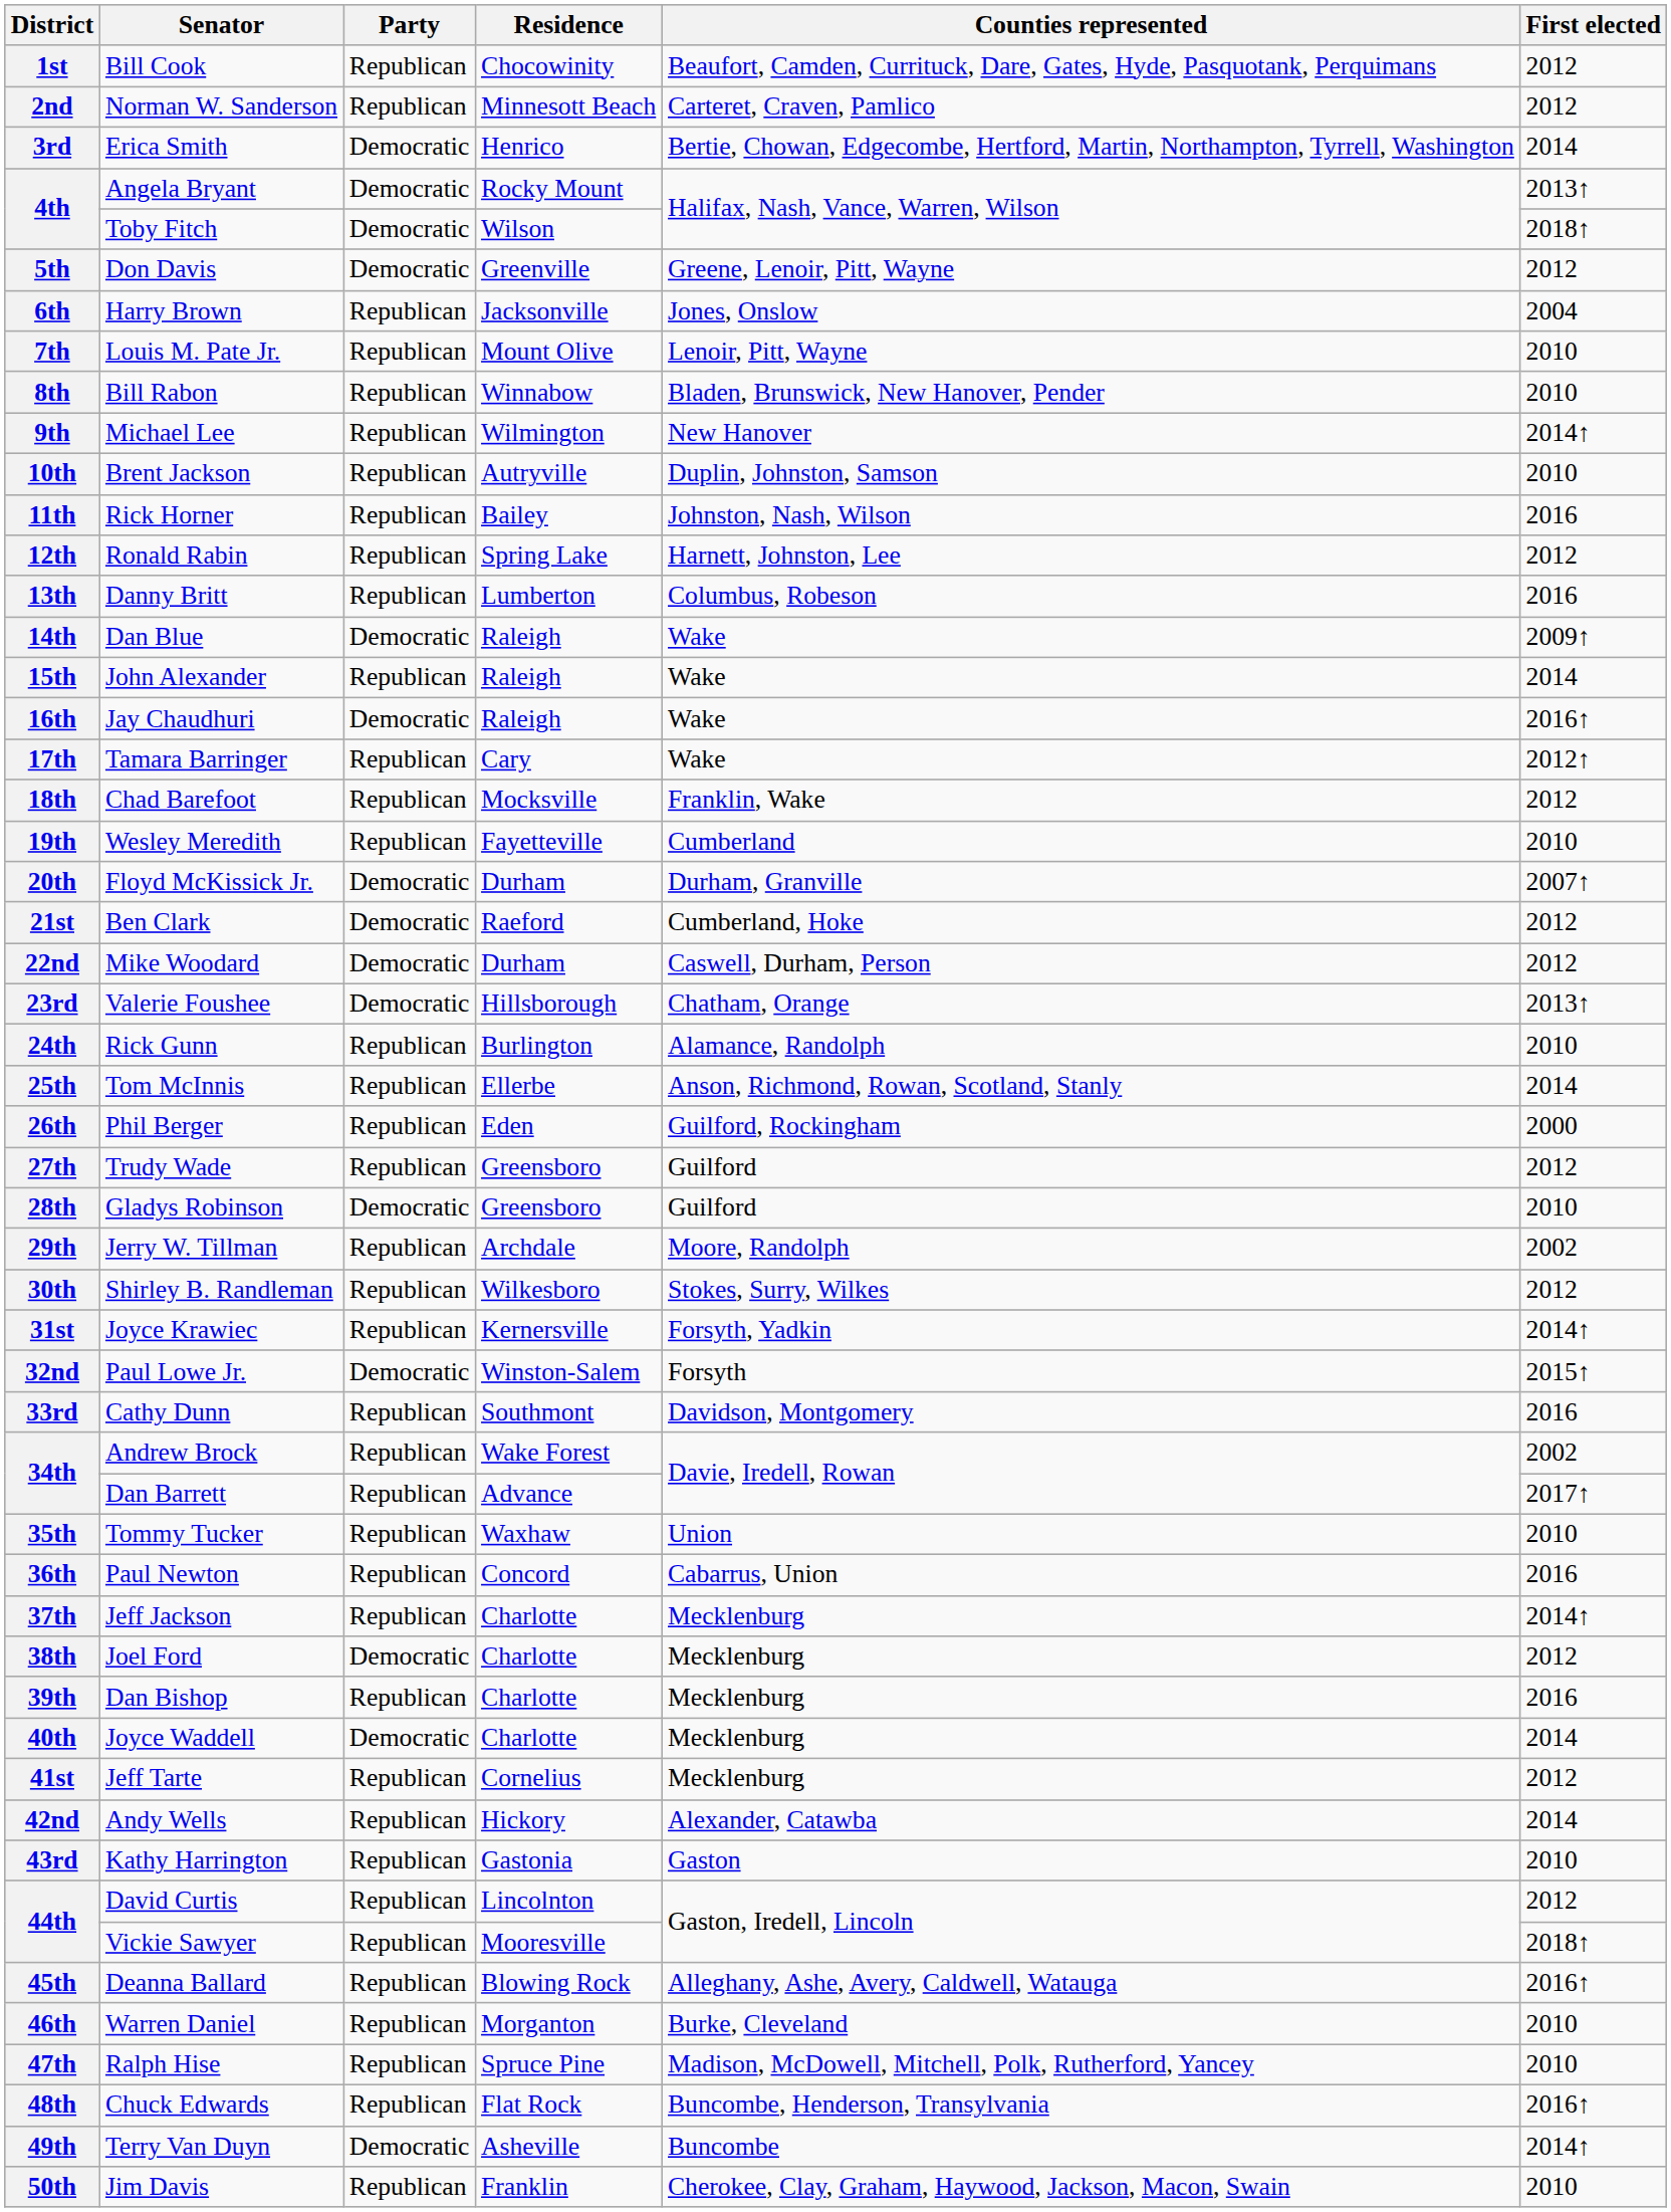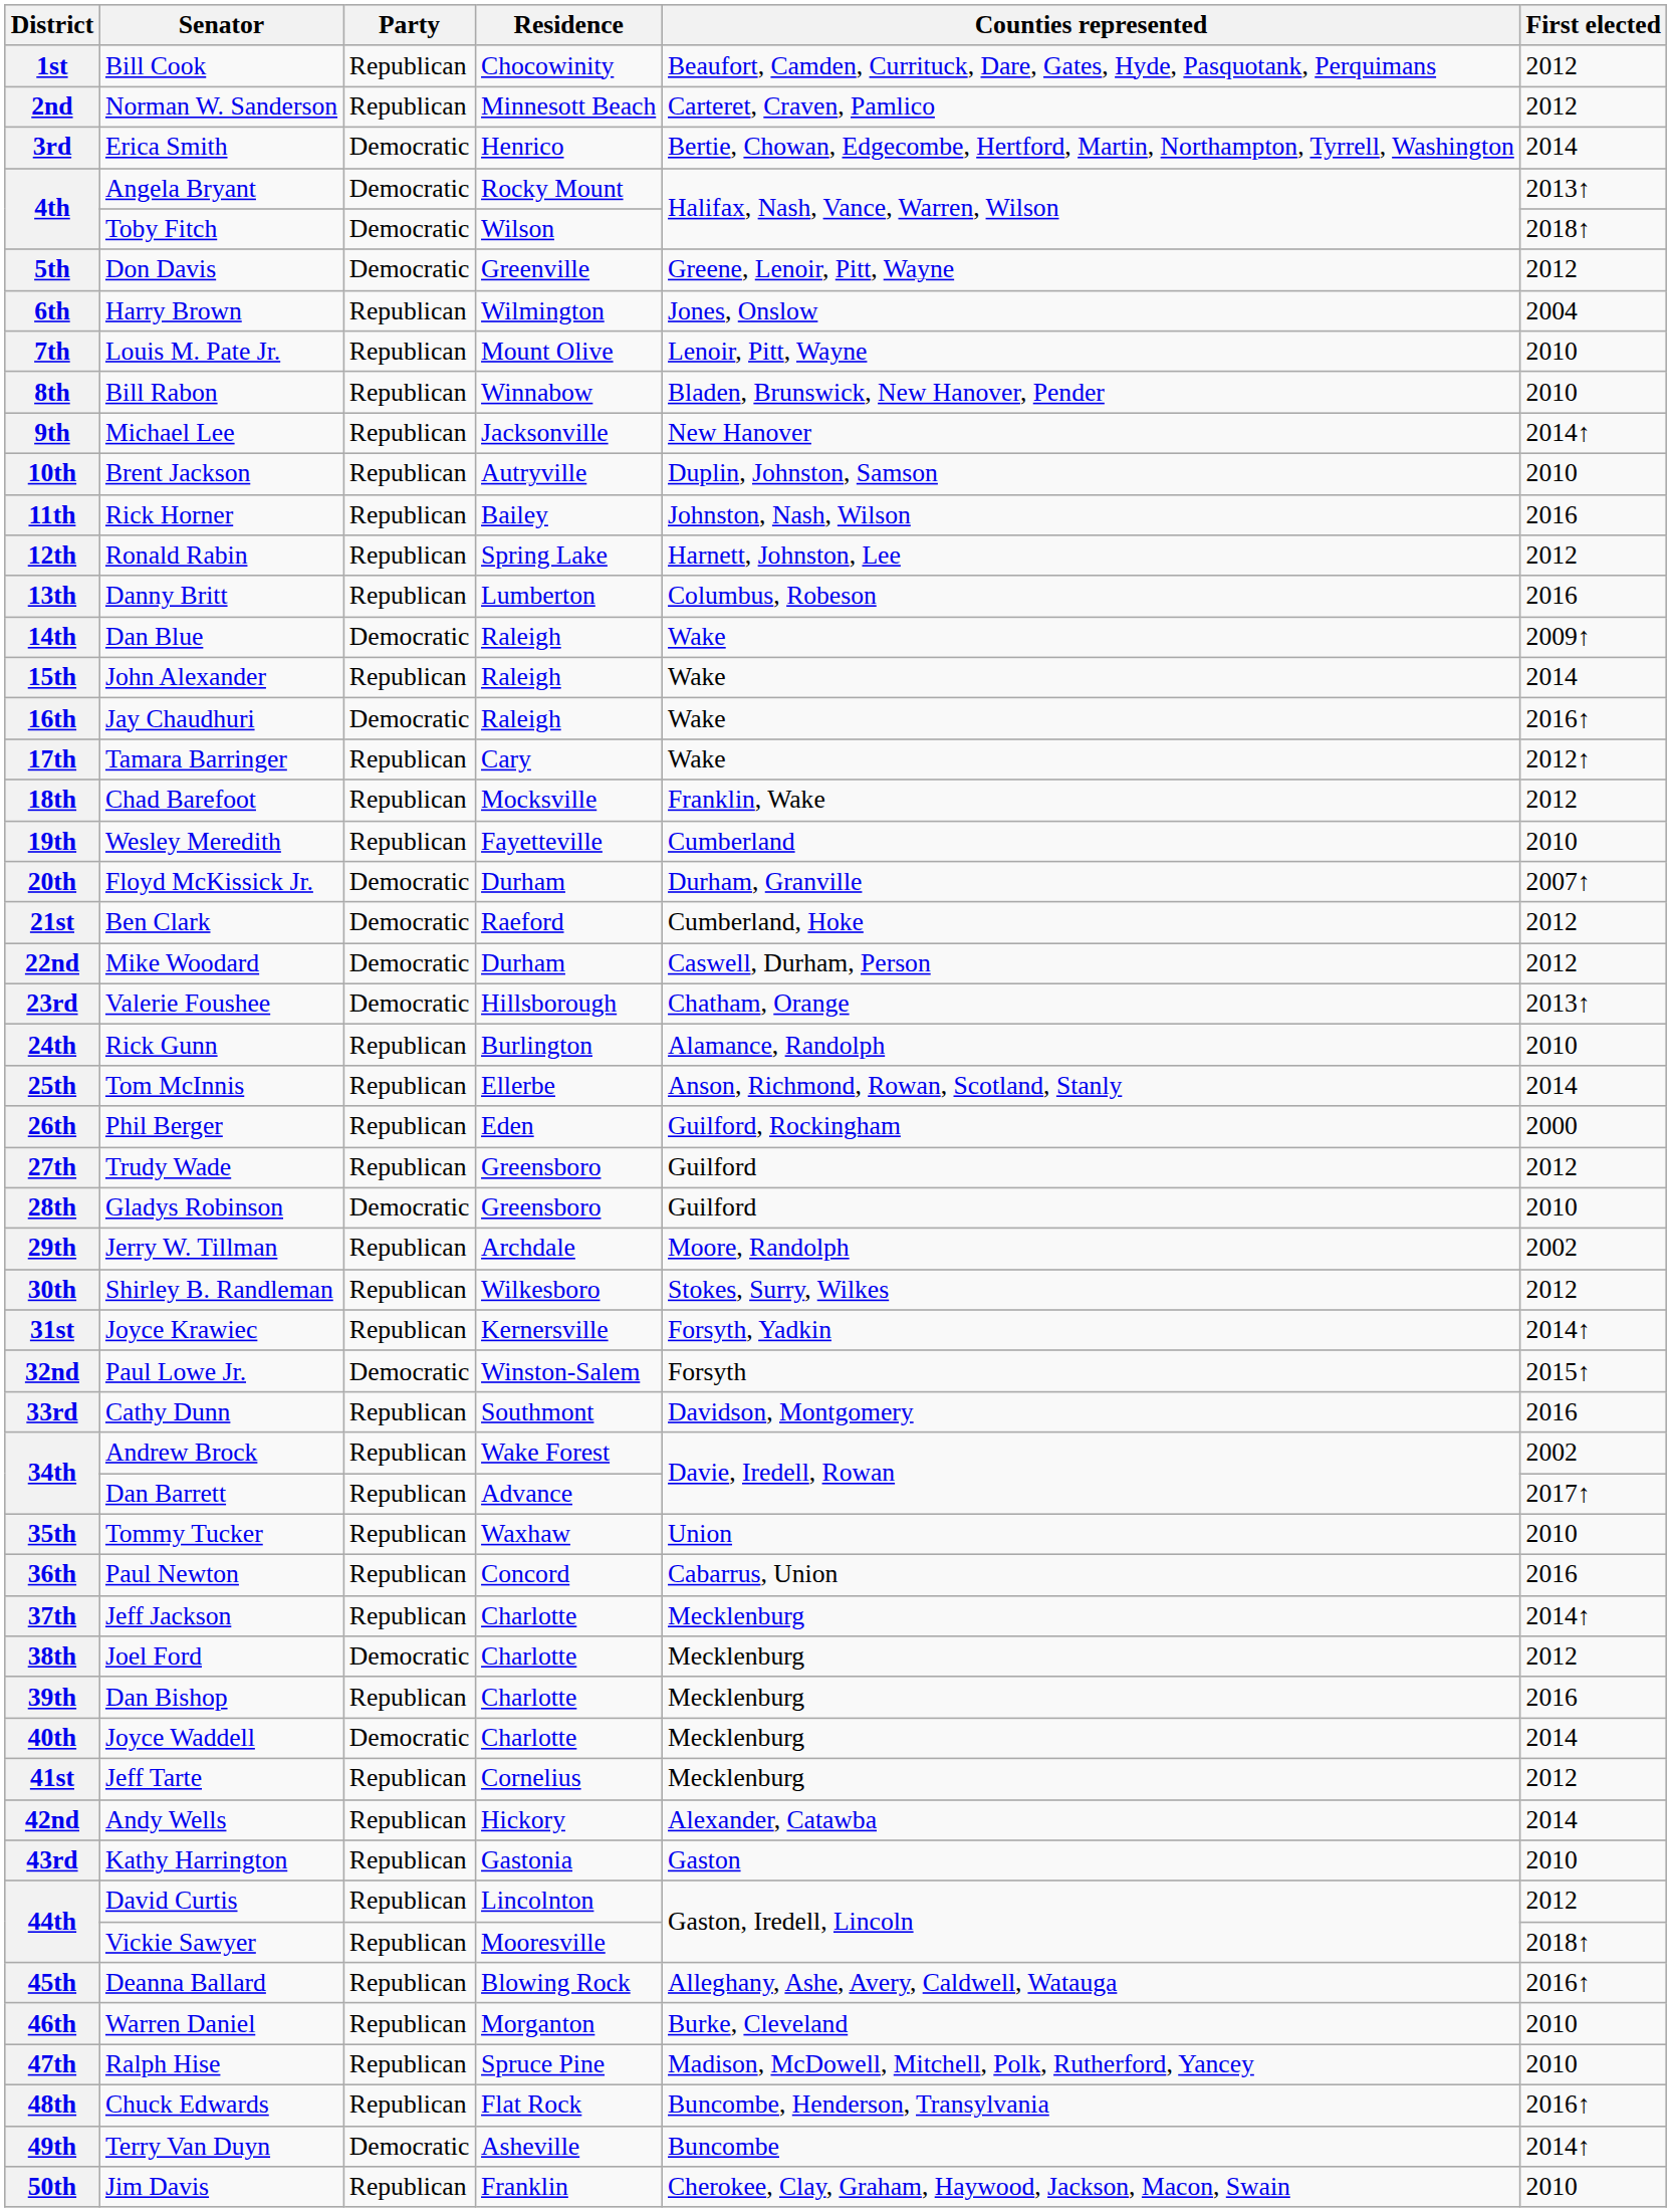6th | Residence: Jacksonville -> Wilmington
9th | Residence: Wilmington -> Jacksonville
